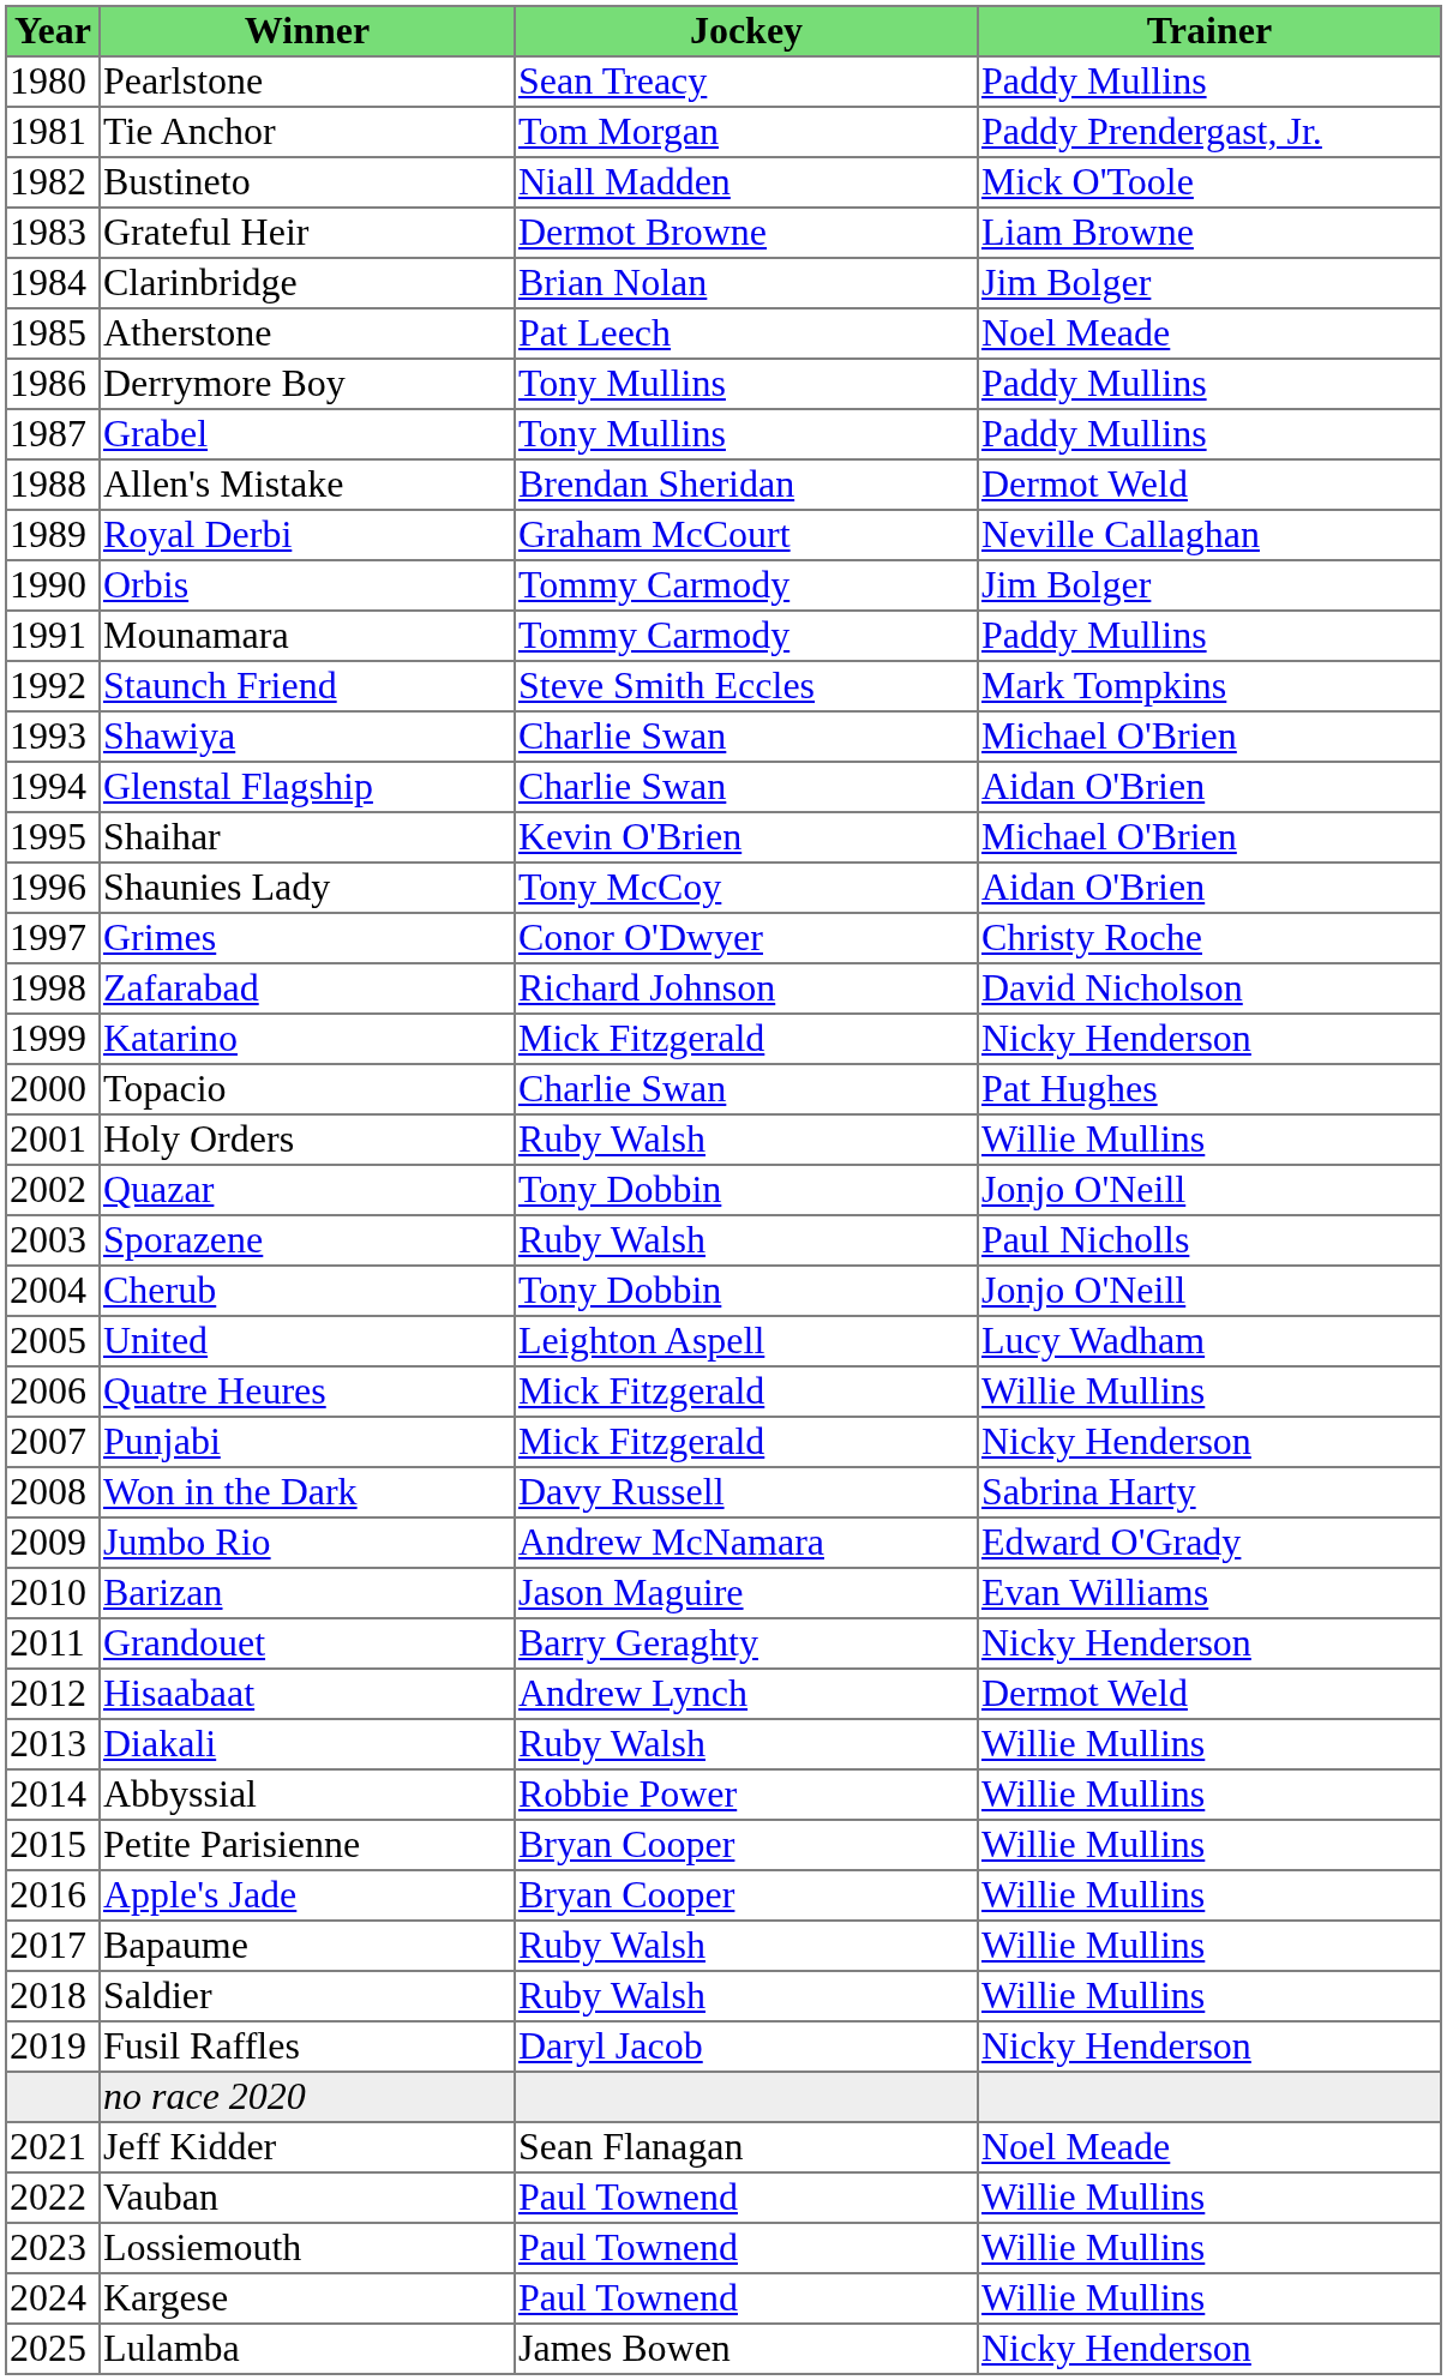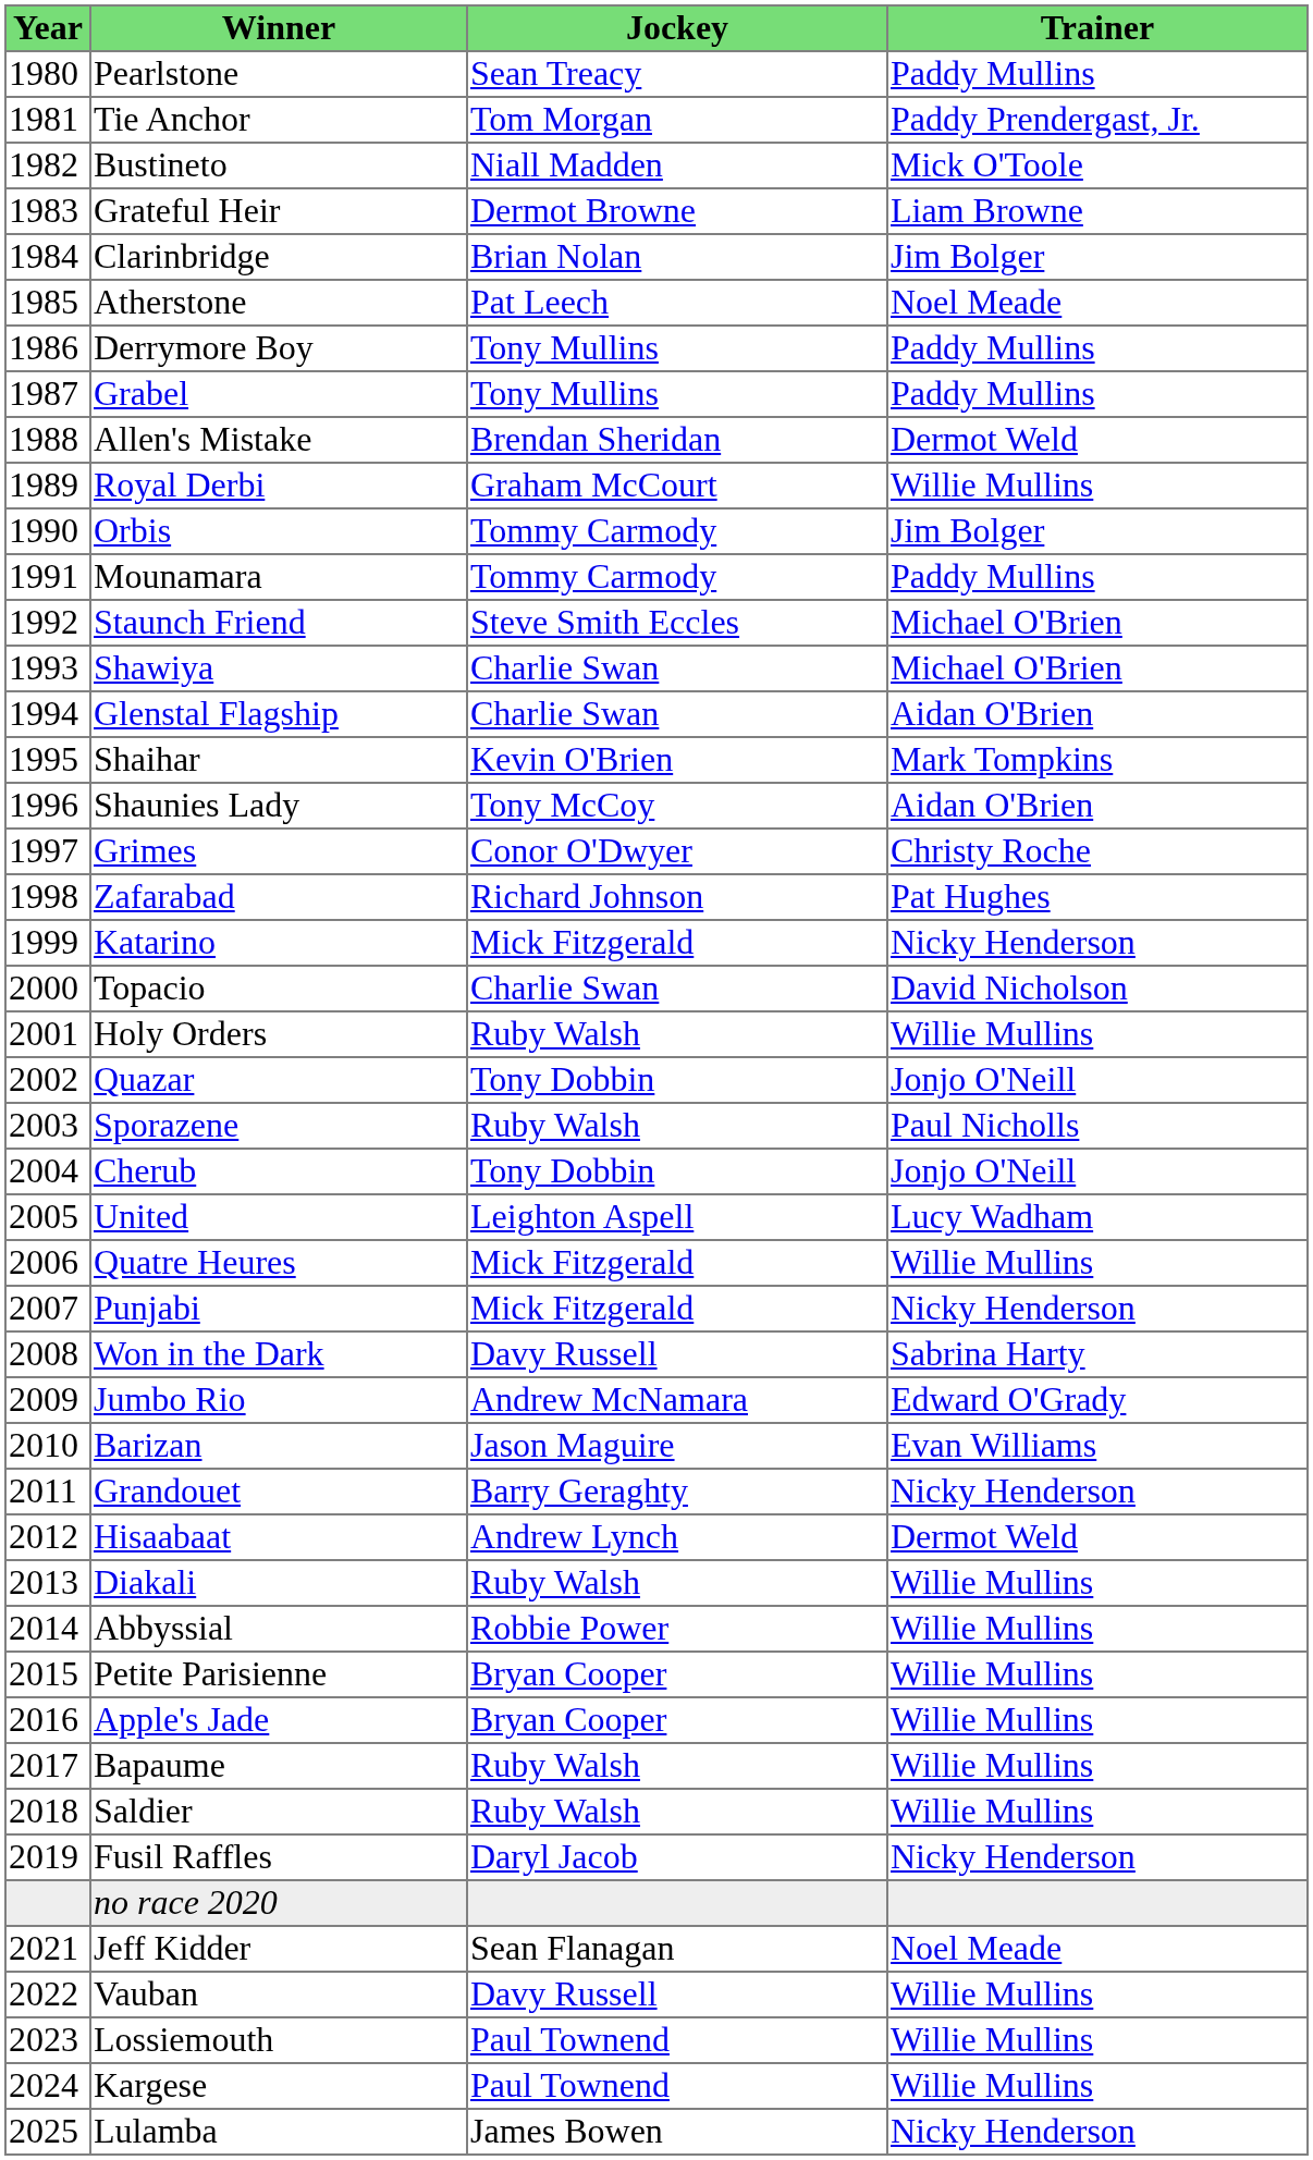Royal Derbi | Trainer: Neville Callaghan -> Willie Mullins
Staunch Friend | Trainer: Mark Tompkins -> Michael O'Brien
Shaihar | Trainer: Michael O'Brien -> Mark Tompkins
Zafarabad | Trainer: David Nicholson -> Pat Hughes
Topacio | Trainer: Pat Hughes -> David Nicholson
Vauban | Jockey: Paul Townend -> Davy Russell
